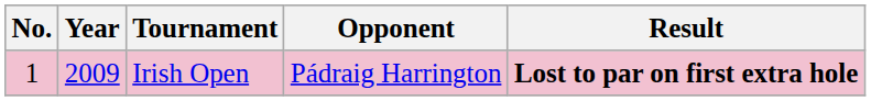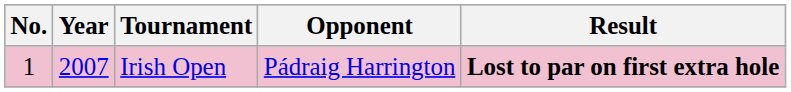Irish Open | Year: 2009 -> 2007
